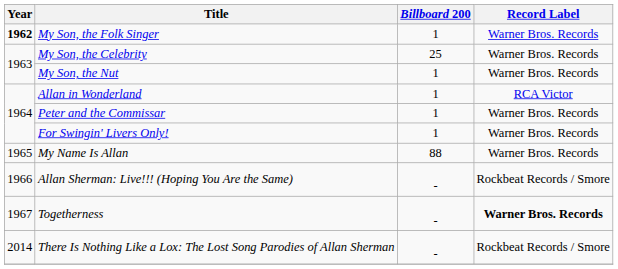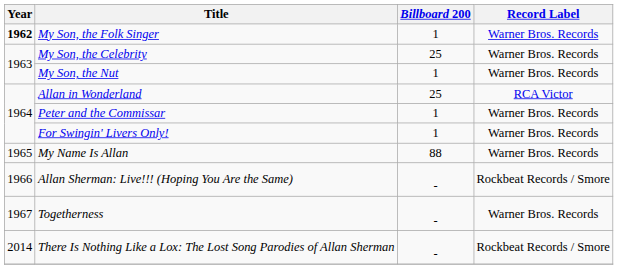Allan in Wonderland | Billboard 200: 1 -> 25
Togetherness | Record Label: bold -> normal
